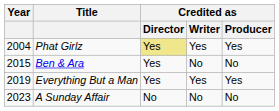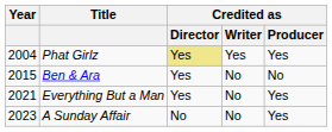Everything But a Man | Year: 2019 -> 2021
Everything But a Man | Credited as / Writer: Yes -> No
A Sunday Affair | Credited as / Producer: No -> Yes
